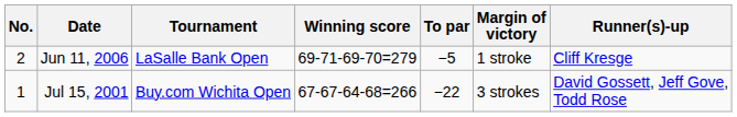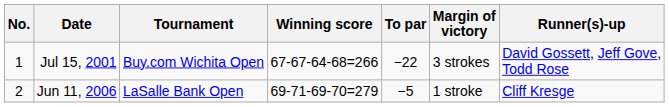rows swapped: Jul 15, 2001 <-> Jun 11, 2006
